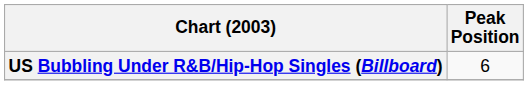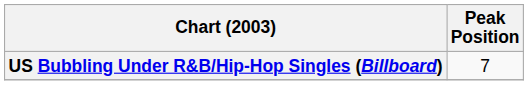US Bubbling Under R&B/Hip-Hop Singles (Billboard) | Peak Position: 6 -> 7
